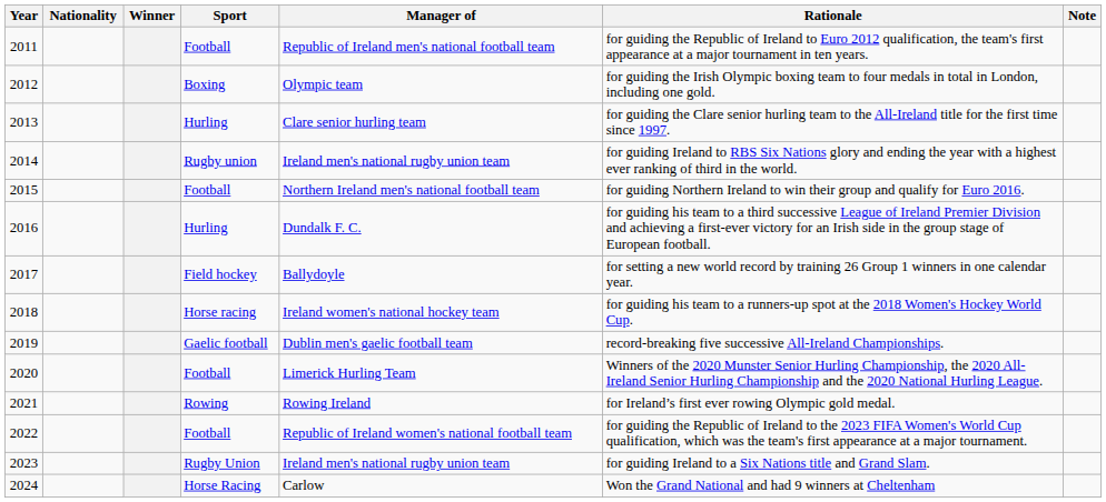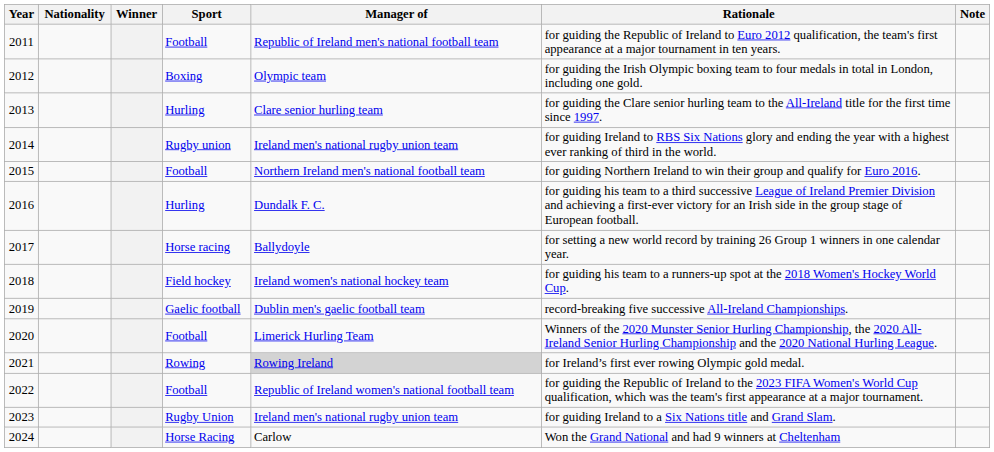2017 | Sport: Field hockey -> Horse racing
2018 | Sport: Horse racing -> Field hockey
2021 | Manager of: no background -> lightgrey background
